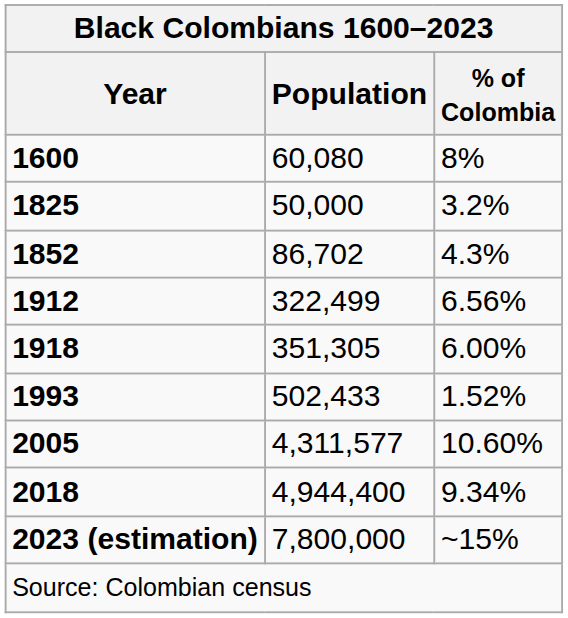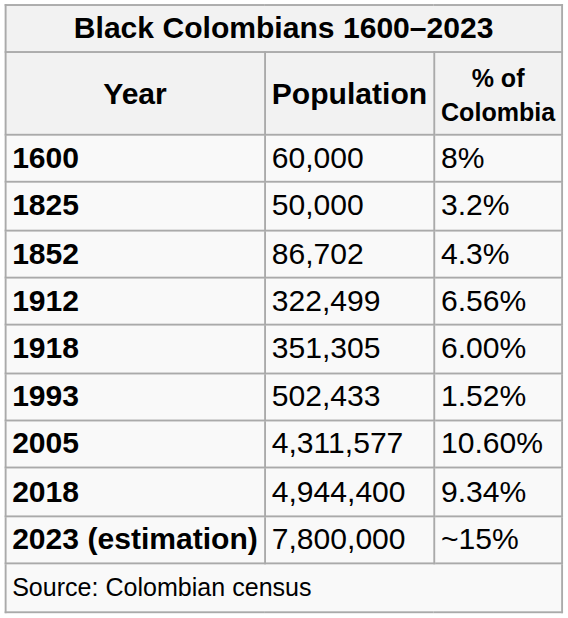1600 | Population: 60,080 -> 60,000
